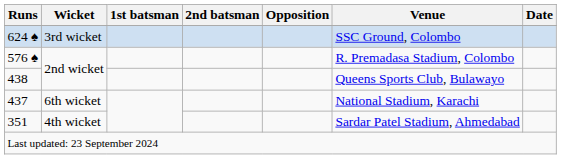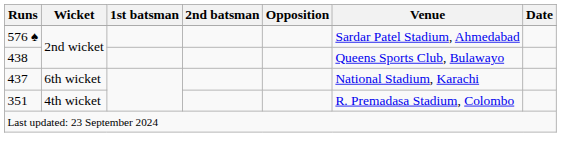- row: 624 ♠ | 3rd wicket | SSC Ground, Colombo
576 ♠ | Venue: R. Premadasa Stadium, Colombo -> Sardar Patel Stadium, Ahmedabad
351 | Venue: Sardar Patel Stadium, Ahmedabad -> R. Premadasa Stadium, Colombo
